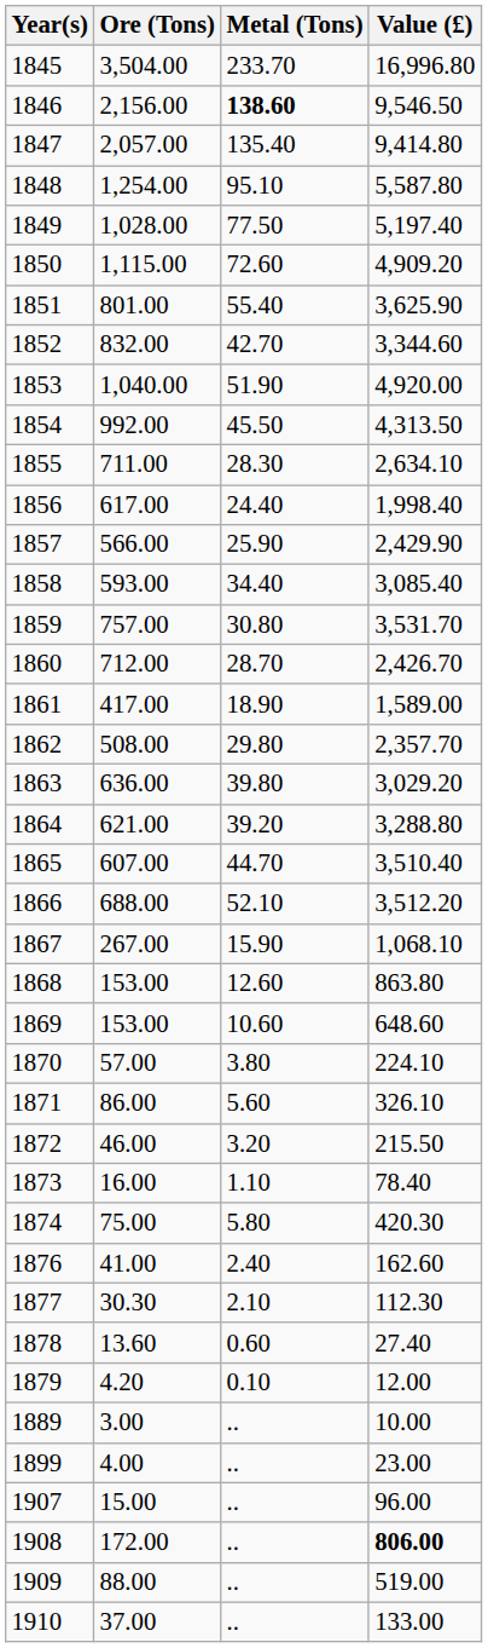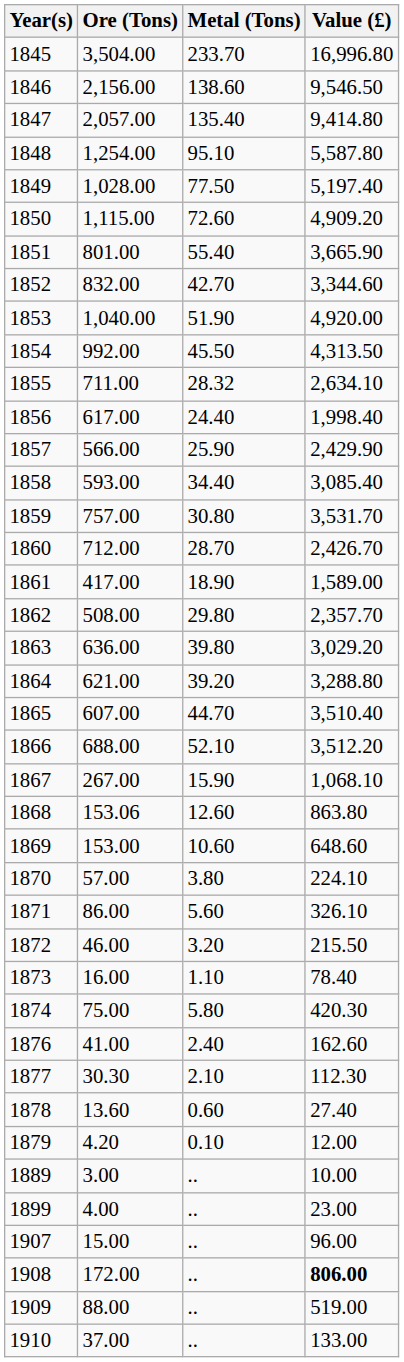1846 | Metal (Tons): bold -> normal
1851 | Value (£): 3,625.90 -> 3,665.90
1855 | Metal (Tons): 28.30 -> 28.32
1868 | Ore (Tons): 153.00 -> 153.06
